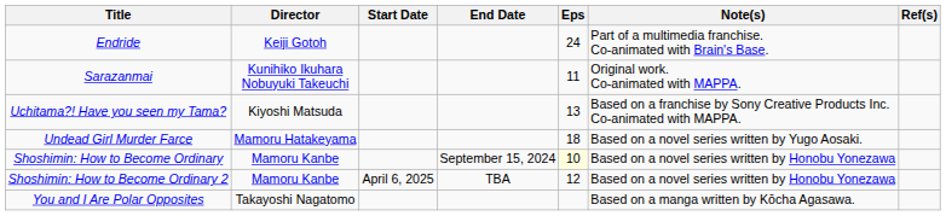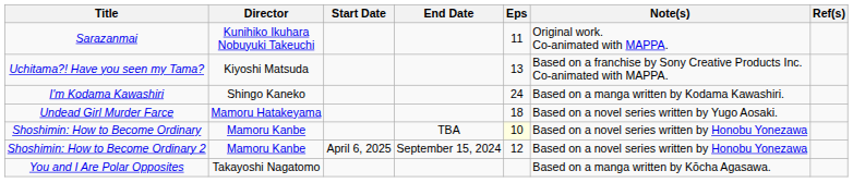- row: Endride | Keiji Gotoh | 24 | Part of a multimedia franchise. Co-animated with Brain's Base.
+ row: I'm Kodama Kawashiri | Shingo Kaneko | 24 | Based on a manga written by Kodama Kawashiri.
Shoshimin: How to Become Ordinary | End Date: September 15, 2024 -> TBA
Shoshimin: How to Become Ordinary 2 | End Date: TBA -> September 15, 2024
